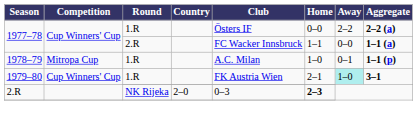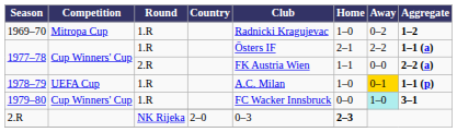+ row: 1969–70 | Mitropa Cup | 1.R | Radnicki Kragujevac | 1–0 | 0–2 | 1–2
1977–78 / 1.R | Home: 0–0 -> 2–1
1977–78 / 1.R | Aggregate: 2–2 (a) -> 1–1 (a)
1977–78 / 2.R | Club: FC Wacker Innsbruck -> FK Austria Wien
1977–78 / 2.R | Aggregate: 1–1 (a) -> 2–2 (a)
1978–79 | Competition: Mitropa Cup -> UEFA Cup
1978–79 | Away: no background -> gold background
1979–80 / 1.R | Club: FK Austria Wien -> FC Wacker Innsbruck
1979–80 / 1.R | Home: 2–1 -> 0–0
